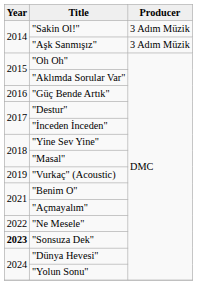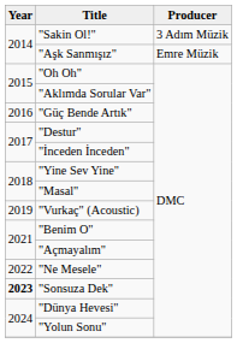"Aşk Sanmışız" | Producer: 3 Adım Müzik -> Emre Müzik
